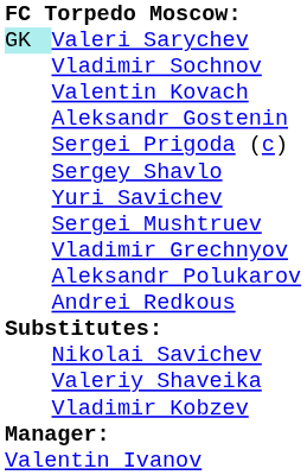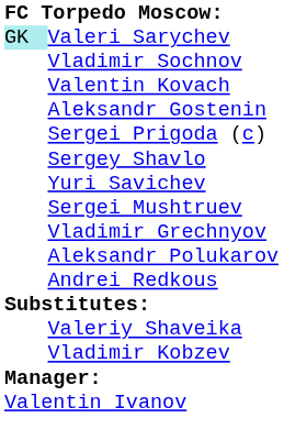- row: Nikolai Savichev
